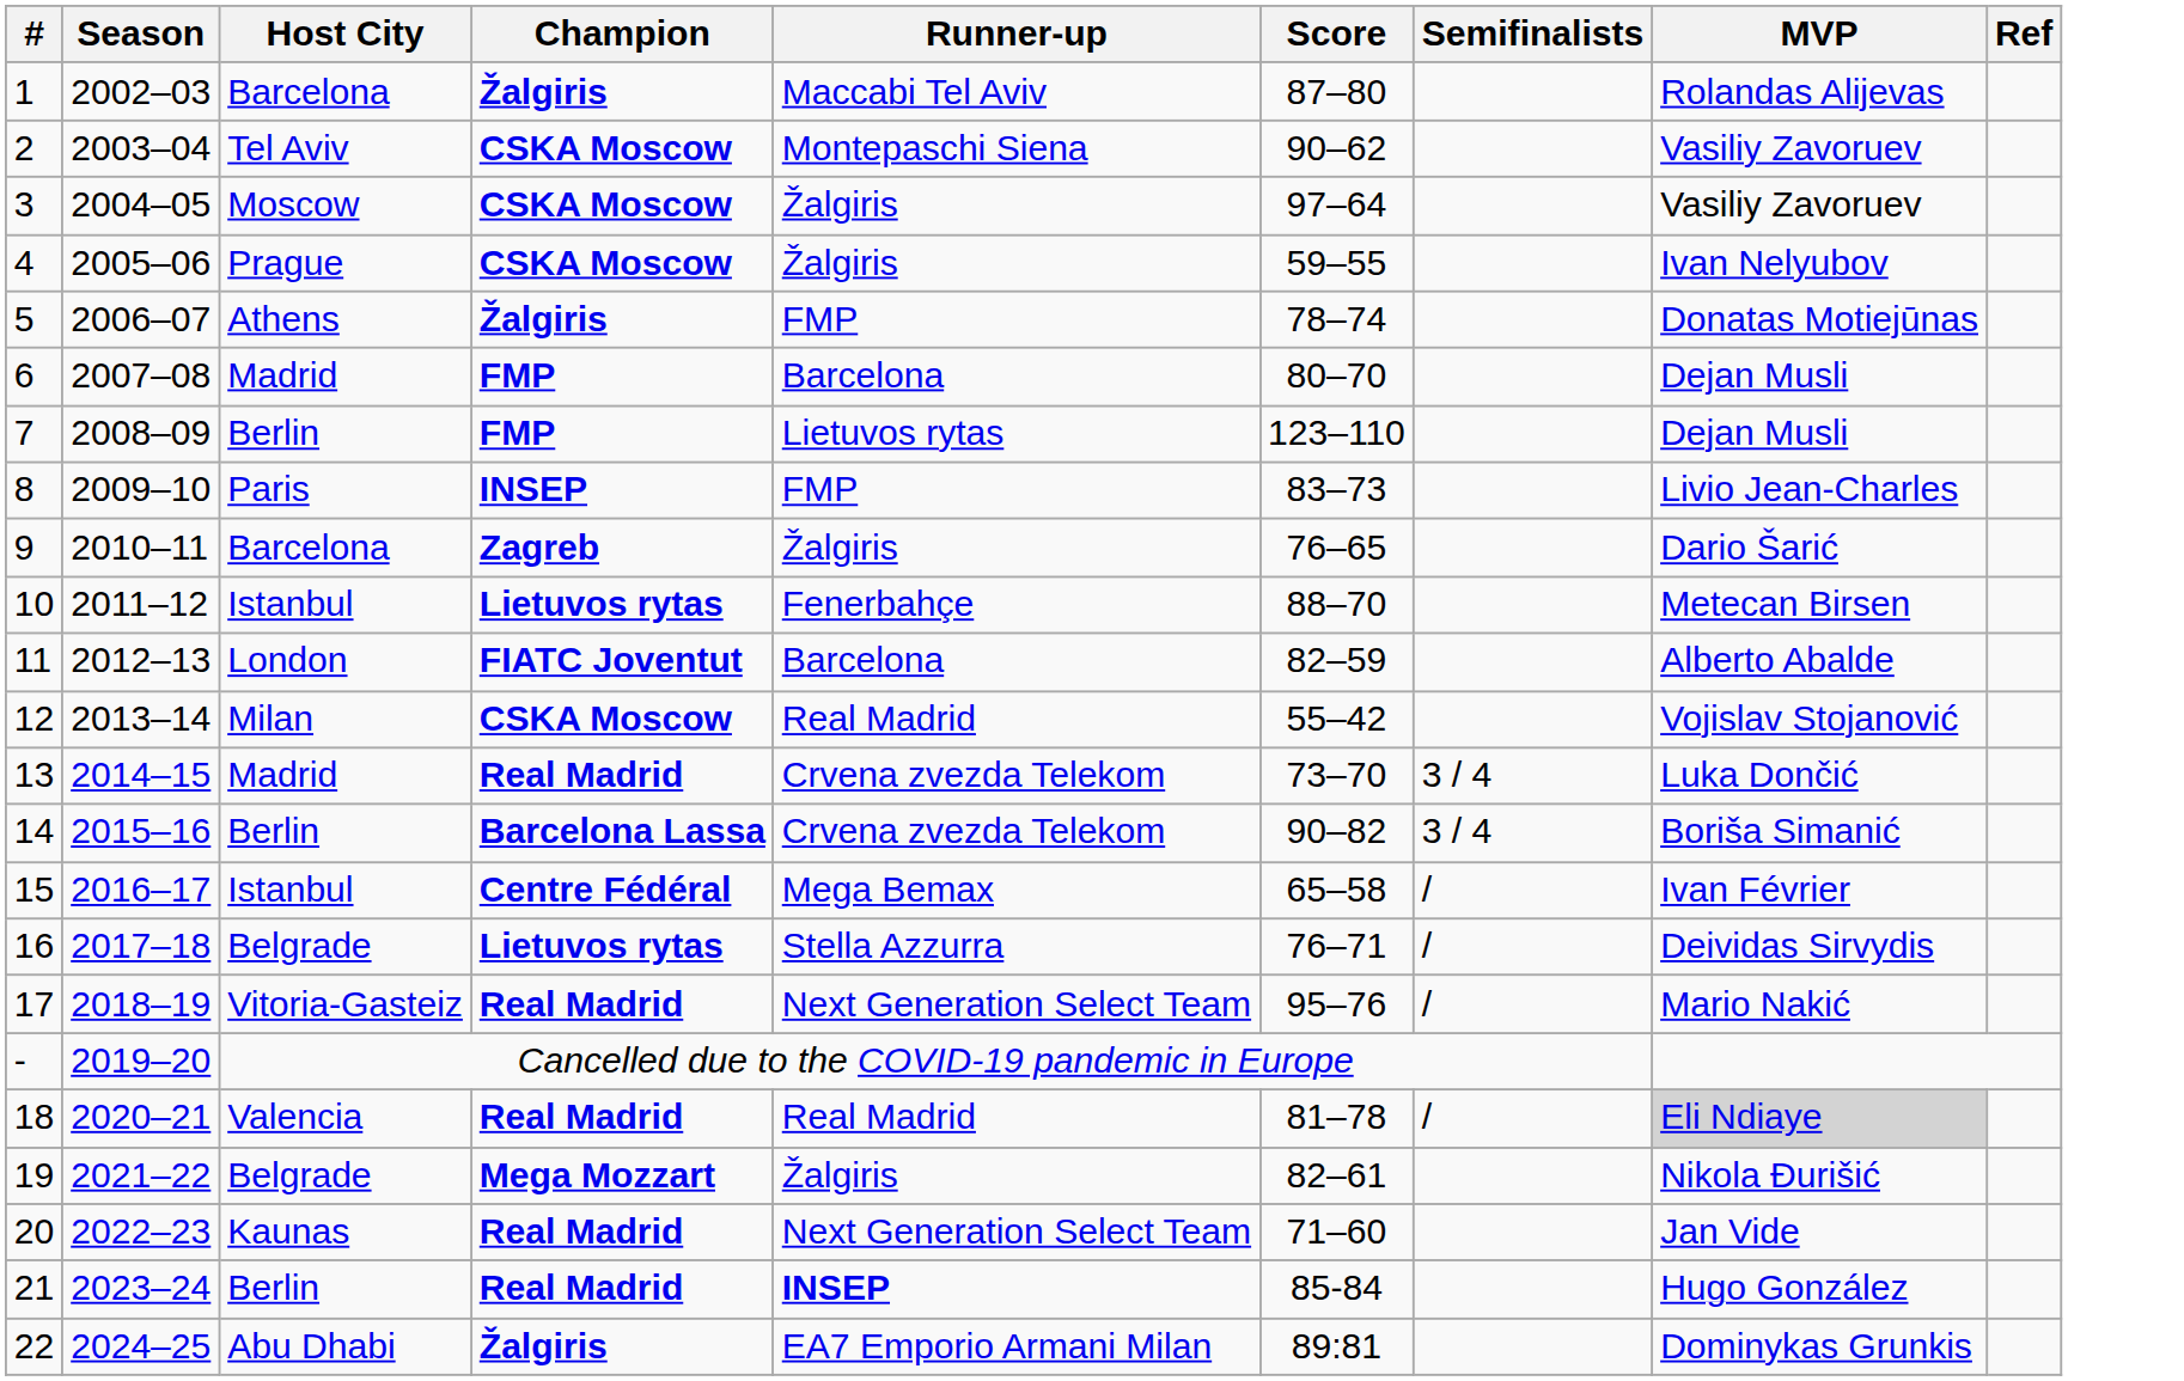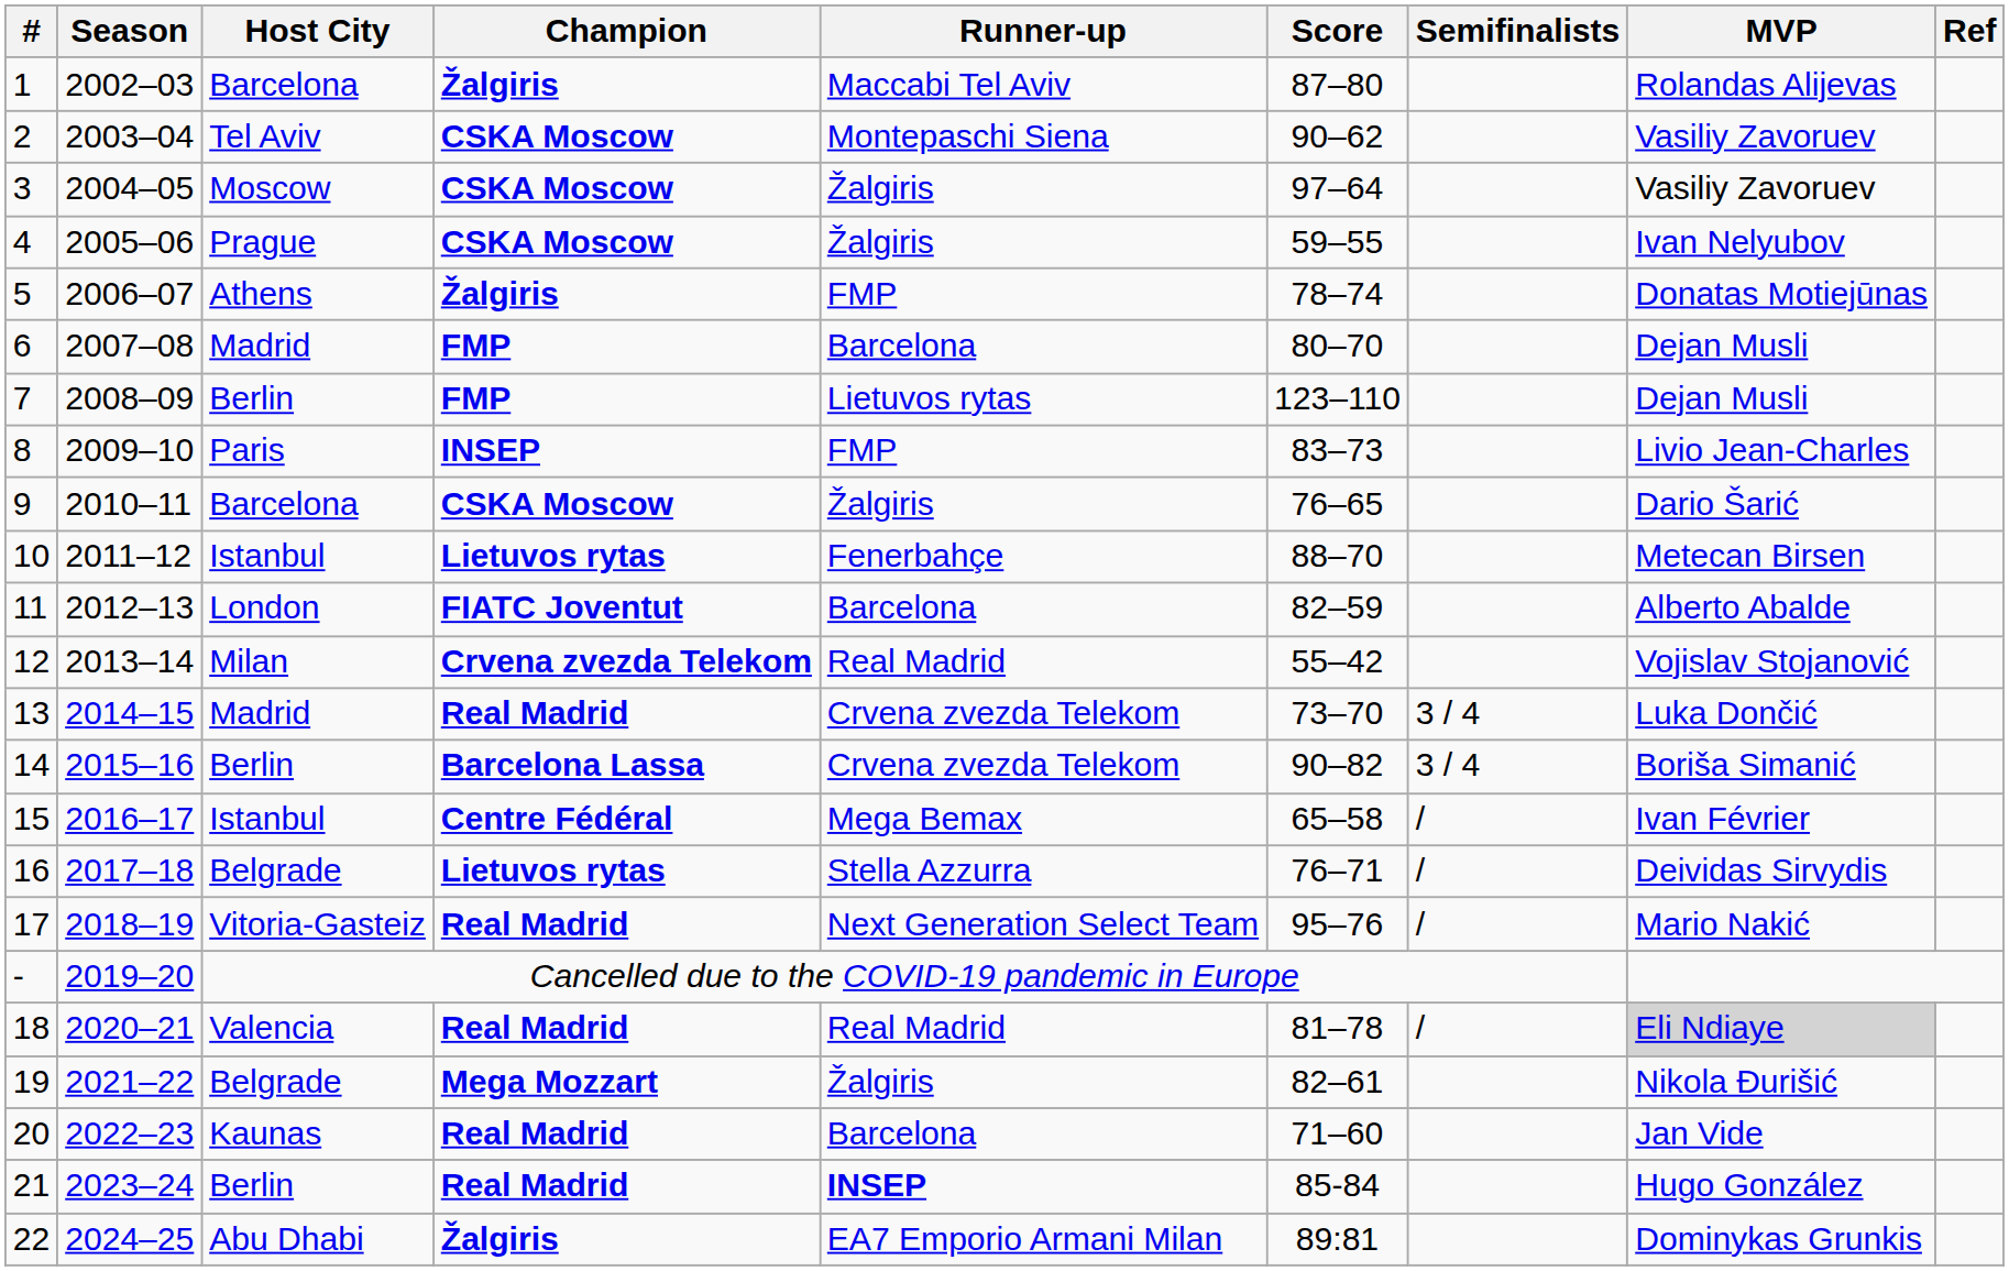9 | Champion: Zagreb -> CSKA Moscow
12 | Champion: CSKA Moscow -> Crvena zvezda Telekom
20 | Runner-up: Next Generation Select Team -> Barcelona
